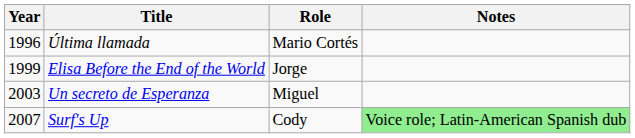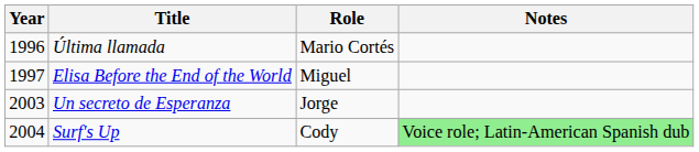Elisa Before the End of the World | Year: 1999 -> 1997
Elisa Before the End of the World | Role: Jorge -> Miguel
Un secreto de Esperanza | Role: Miguel -> Jorge
Surf's Up | Year: 2007 -> 2004
